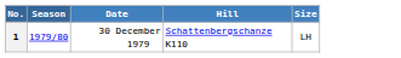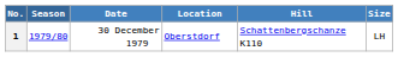+ column: Location | Oberstdorf
